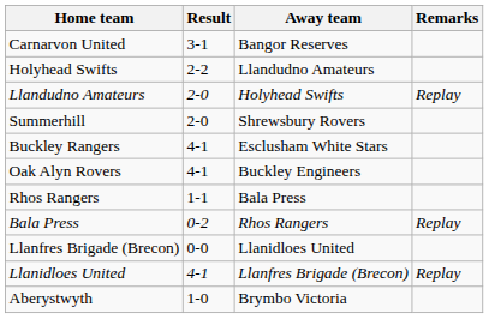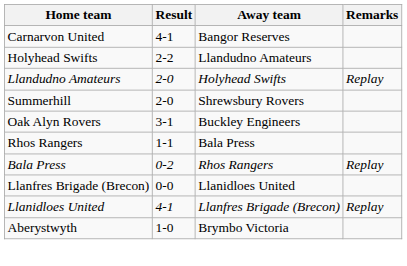Carnarvon United | Result: 3-1 -> 4-1
- row: Buckley Rangers | 4-1 | Esclusham White Stars
Oak Alyn Rovers | Result: 4-1 -> 3-1
